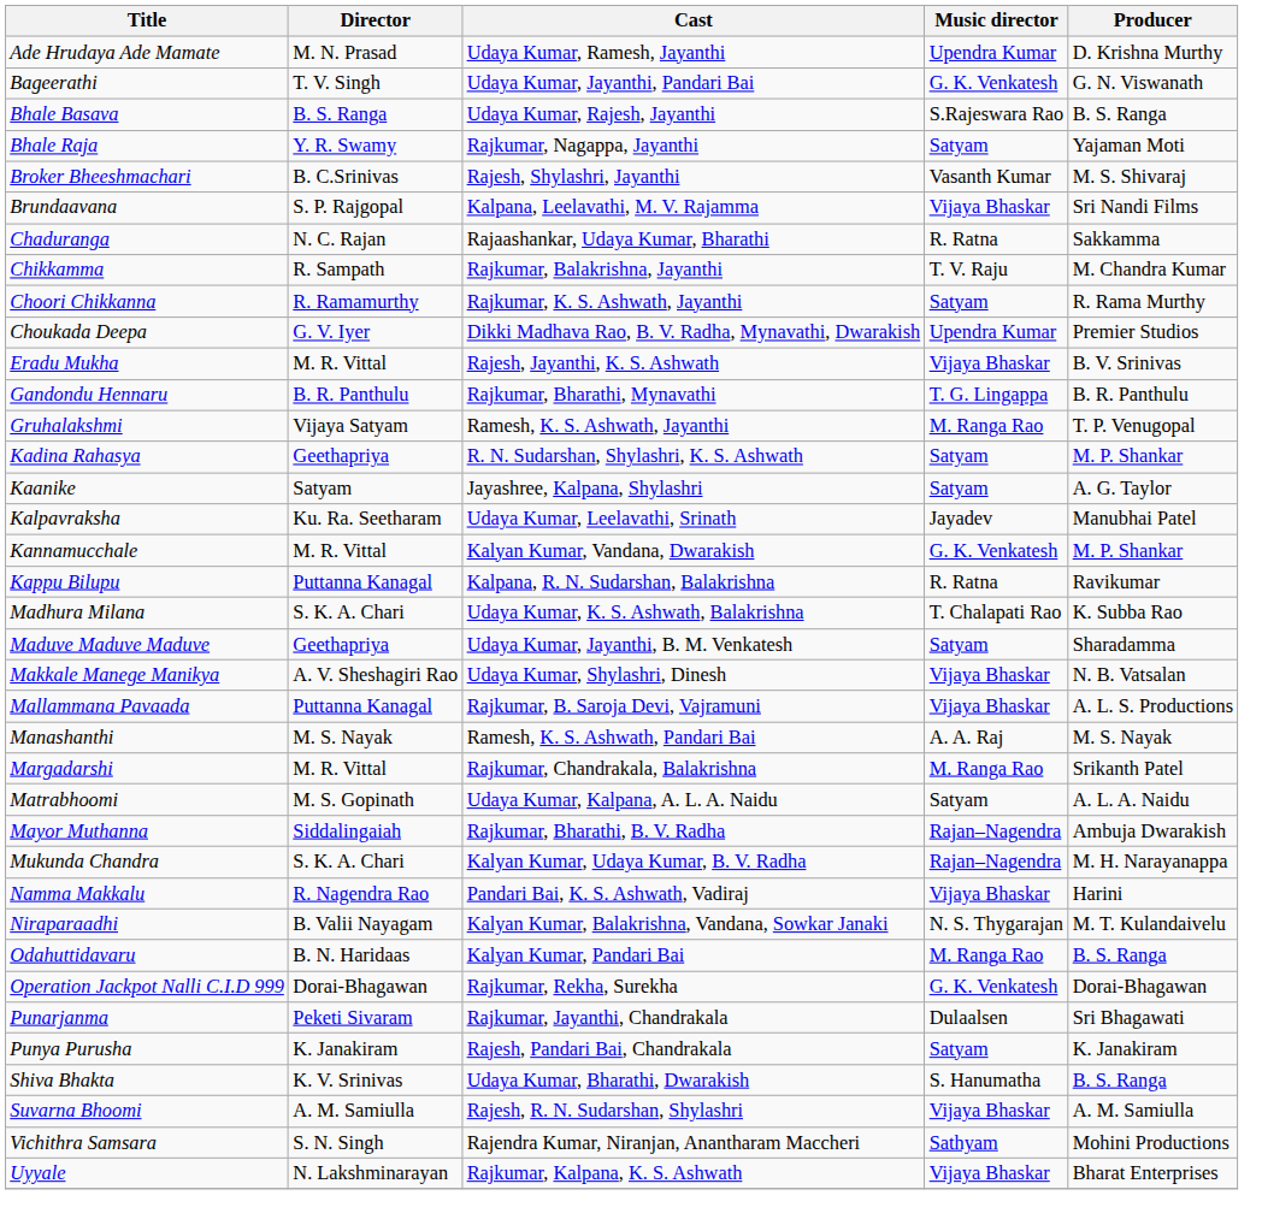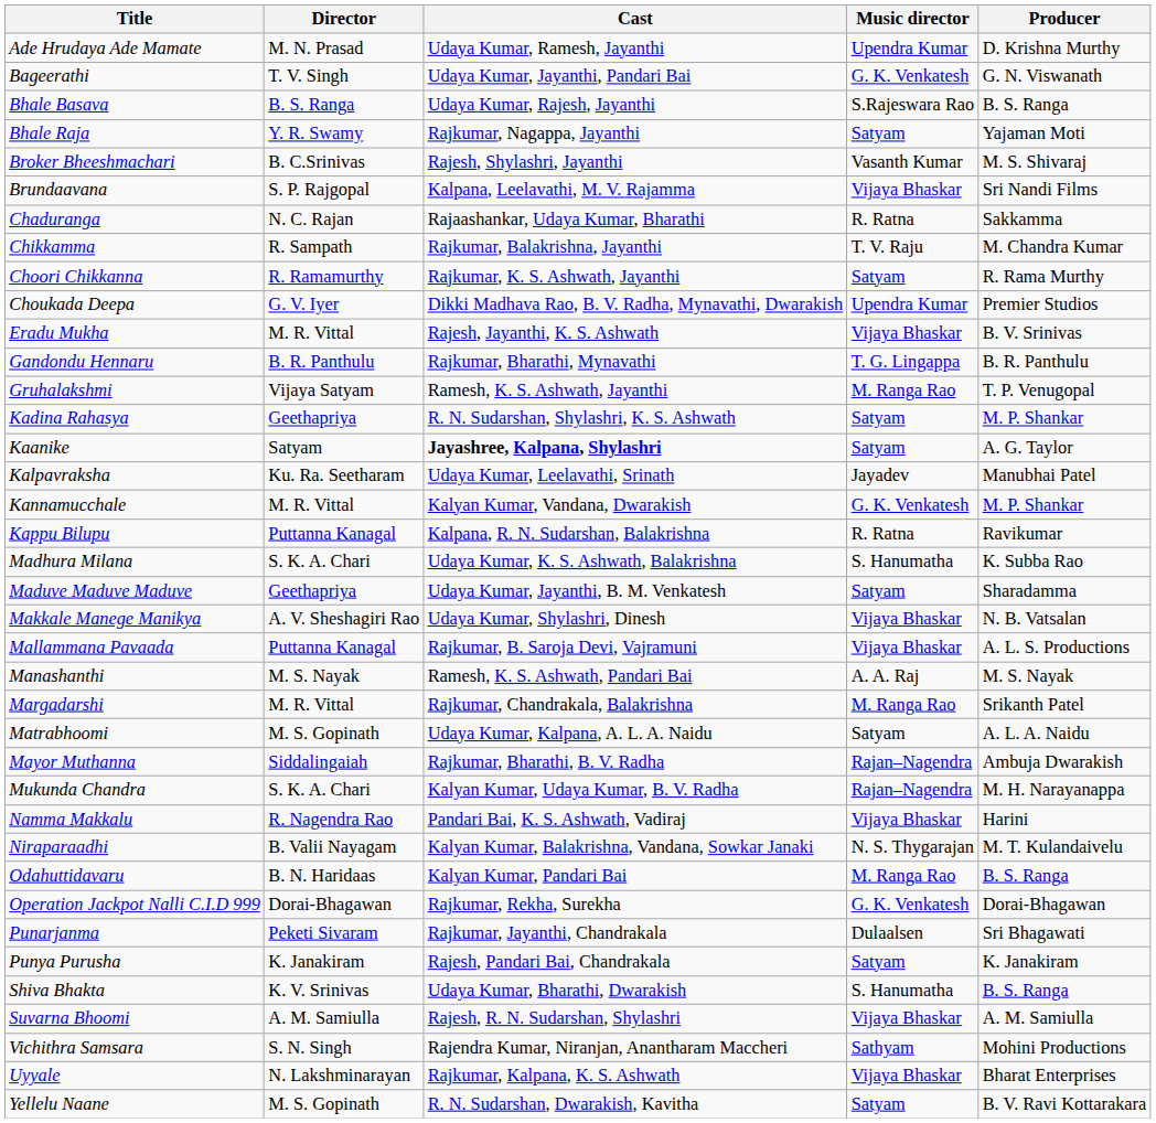Kaanike | Cast: normal -> bold
Madhura Milana | Music director: T. Chalapati Rao -> S. Hanumatha
+ row: Yellelu Naane | M. S. Gopinath | R. N. Sudarshan, Dwarakish, Kavitha | Satyam | B. V. Ravi Kottarakara
